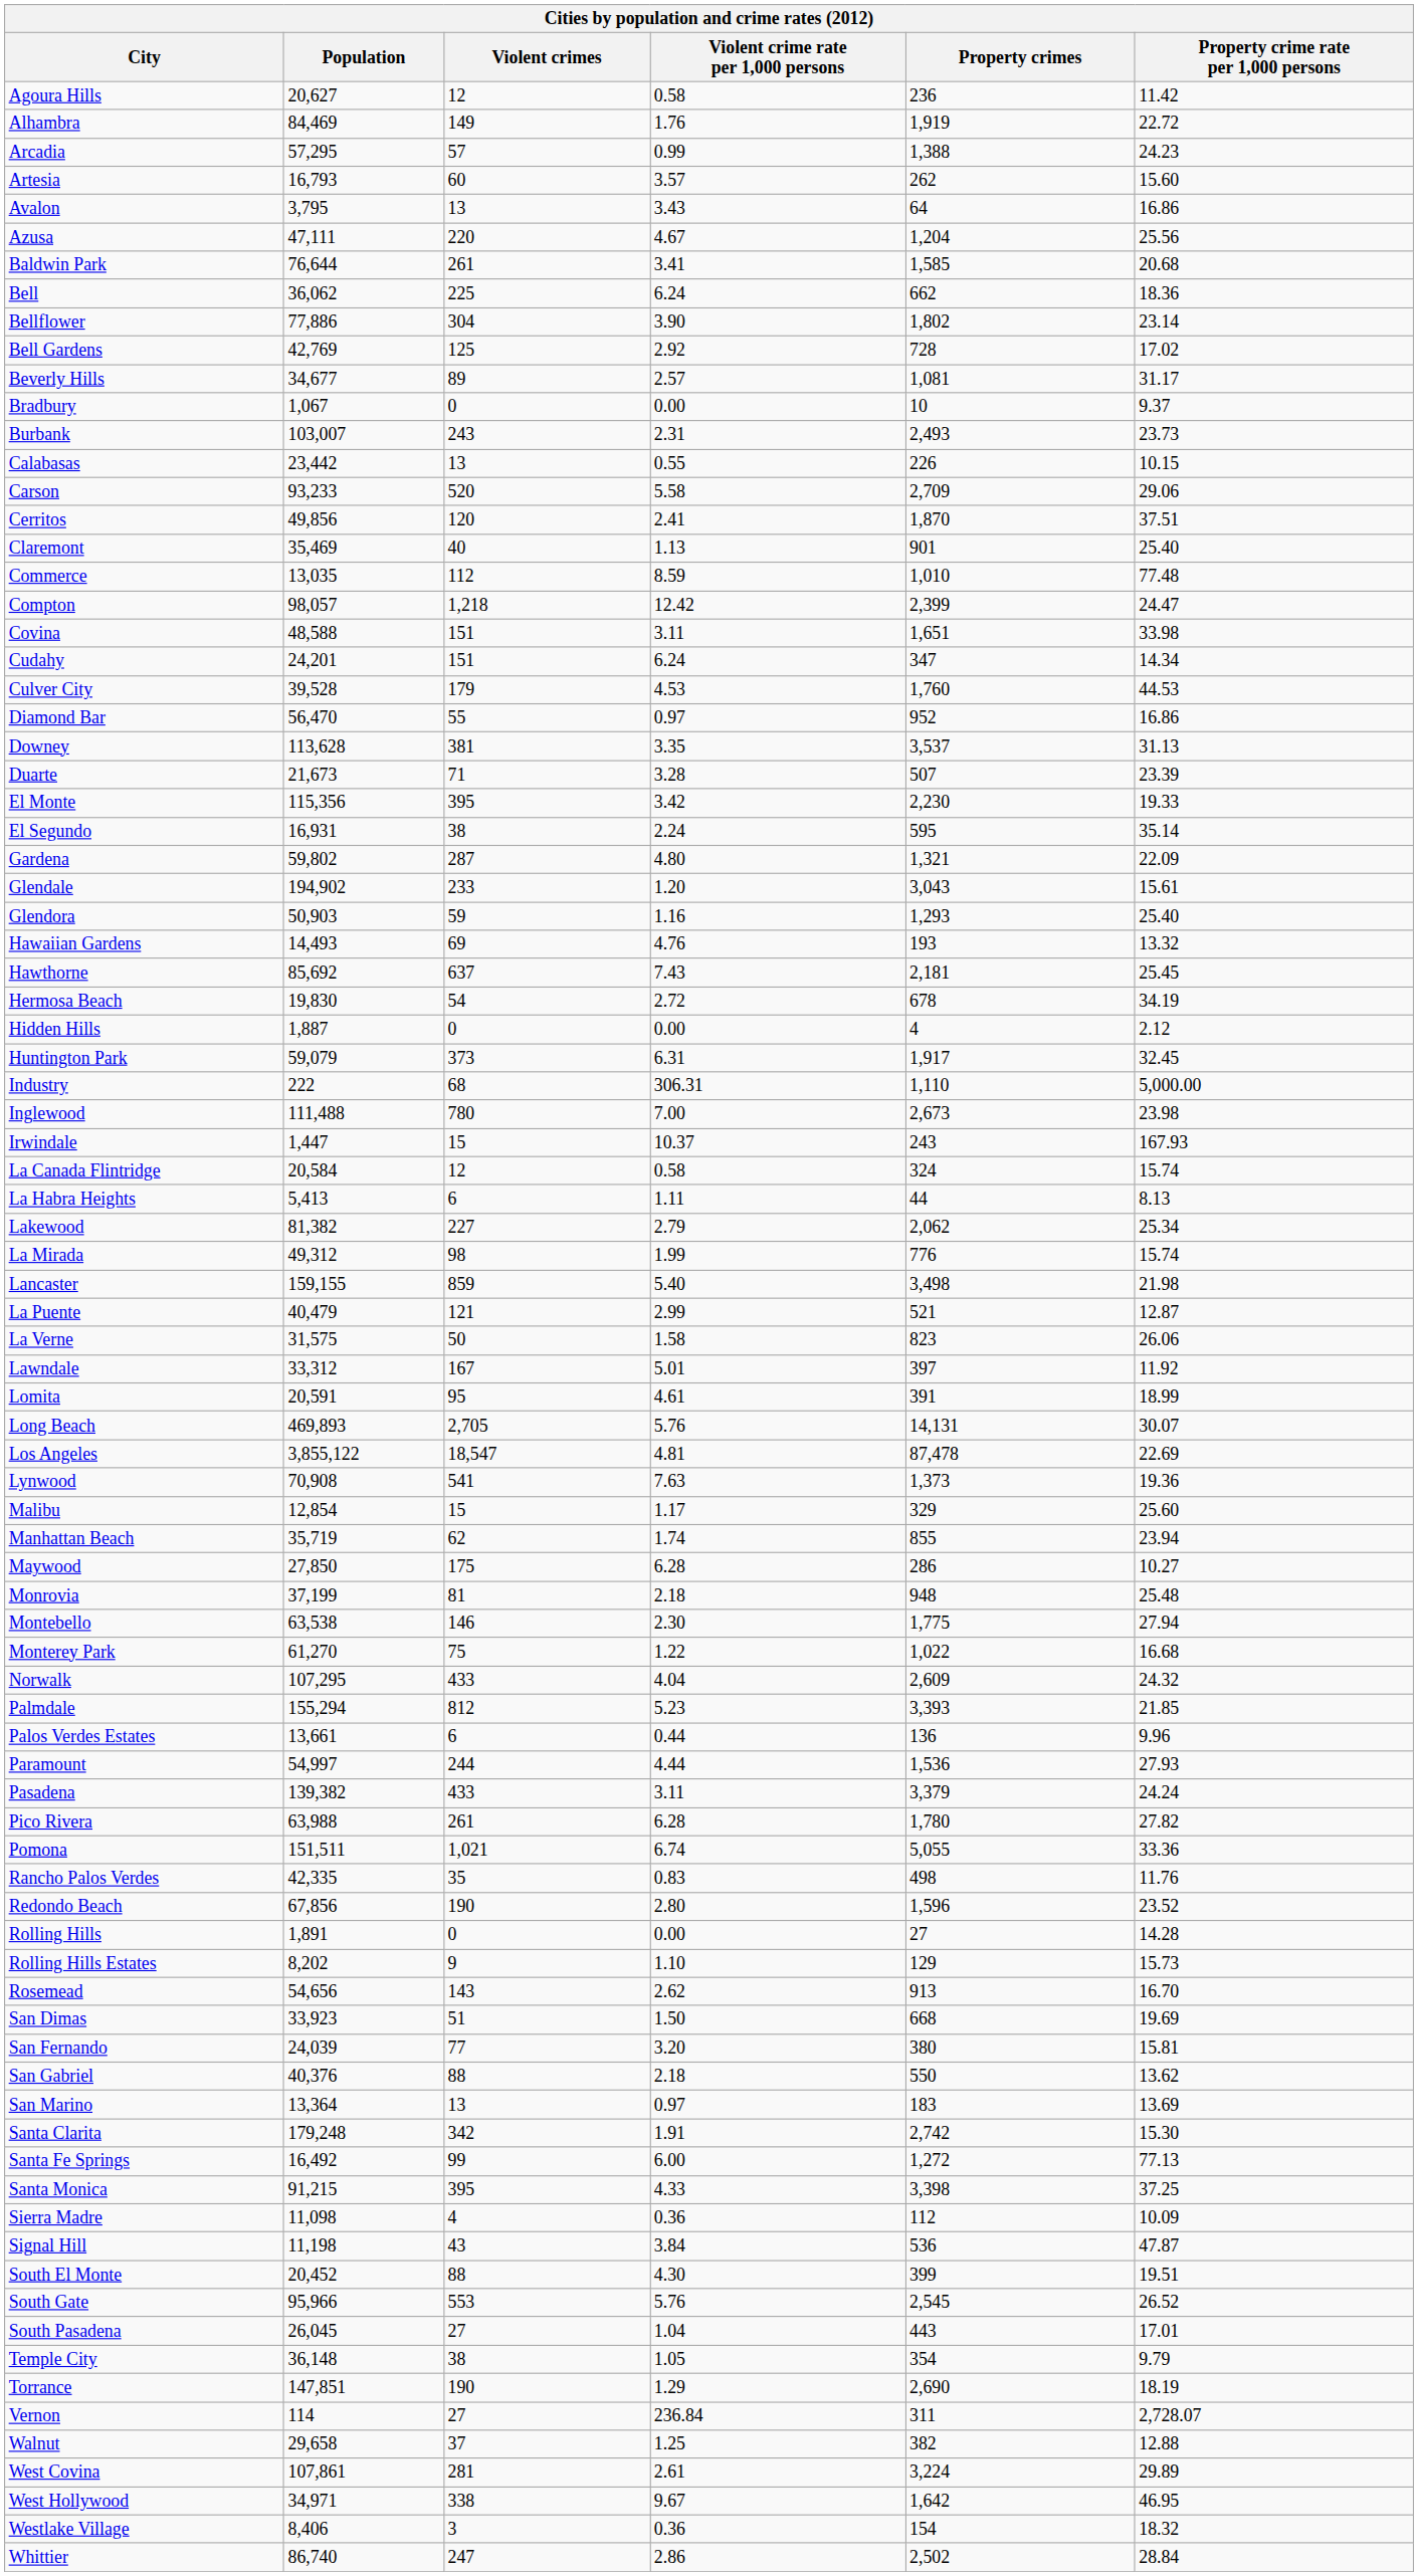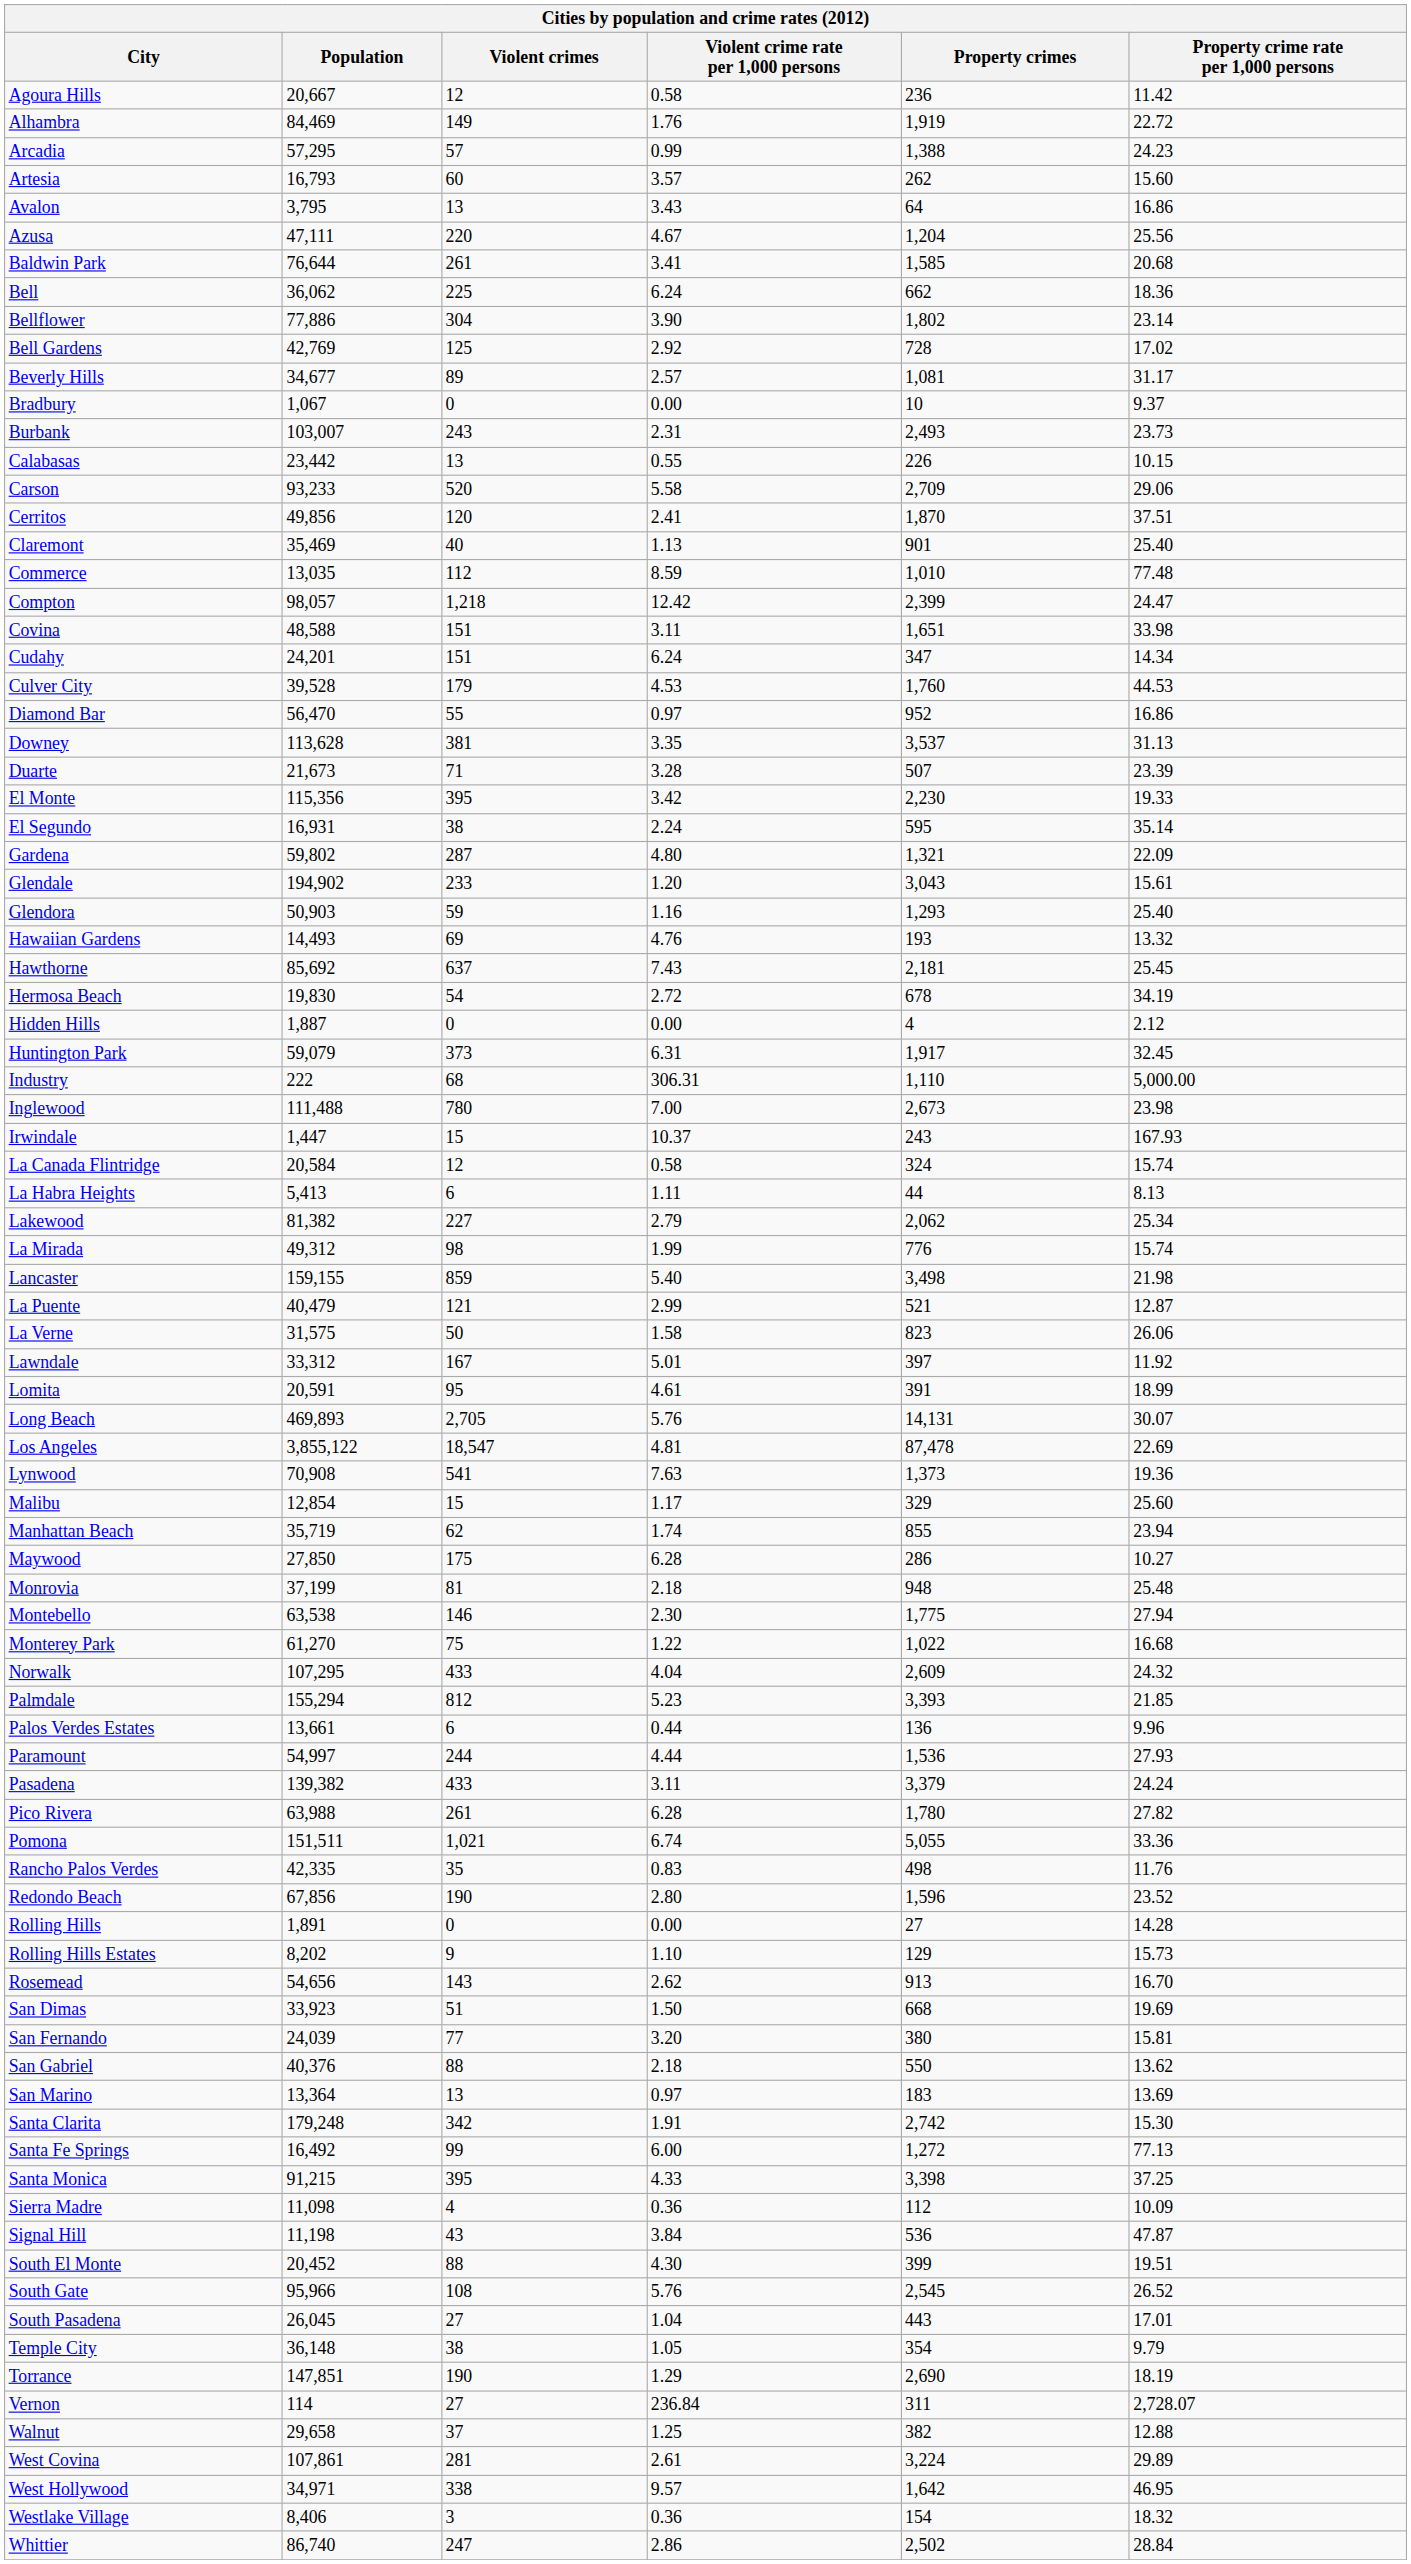Agoura Hills | Population: 20,627 -> 20,667
South Gate | Violent crimes: 553 -> 108
West Hollywood | Violent crime rate per 1,000 persons: 9.67 -> 9.57
